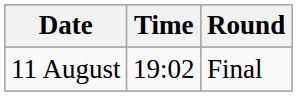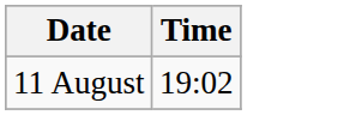- column: Round | Final
